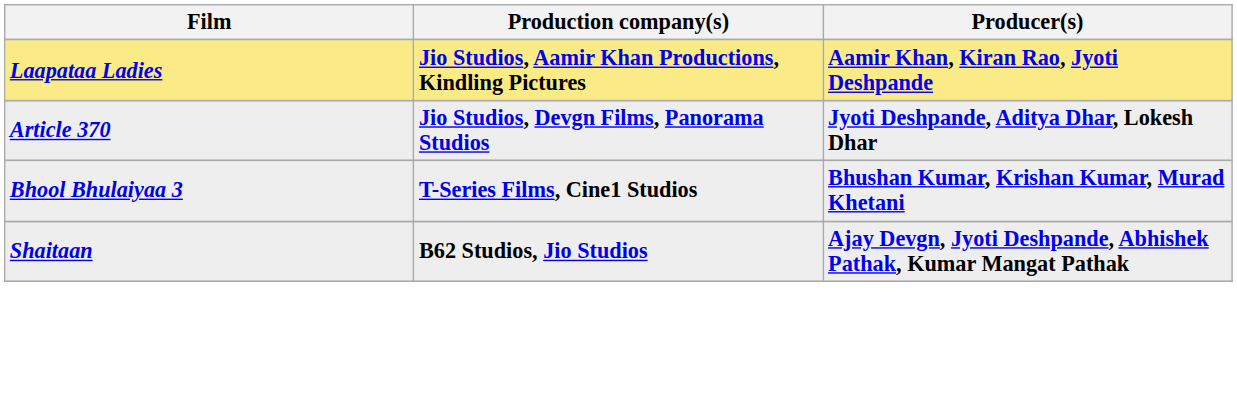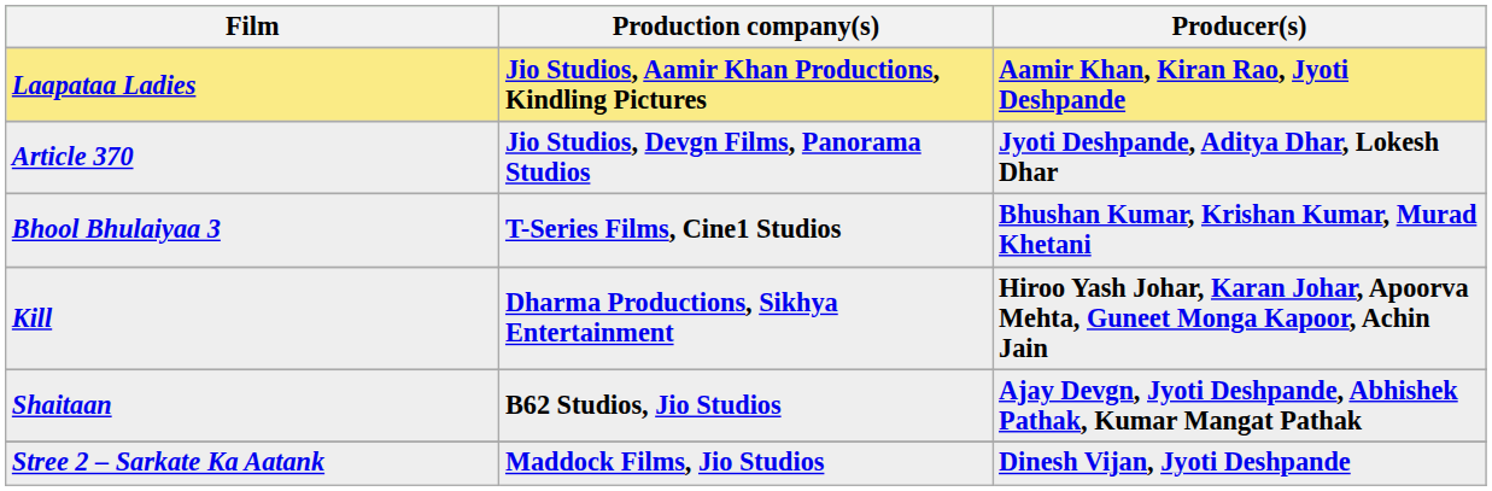+ row: Kill | Dharma Productions, Sikhya Entertainment | Hiroo Yash Johar, Karan Johar, Apoorva Mehta, Guneet Monga Kapoor, Achin Jain
+ row: Stree 2 – Sarkate Ka Aatank | Maddock Films, Jio Studios | Dinesh Vijan, Jyoti Deshpande
